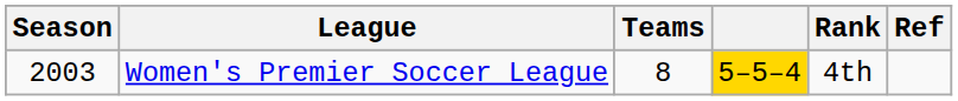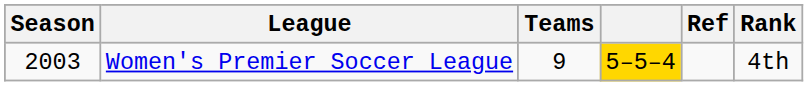columns swapped: Rank <-> Ref
Women's Premier Soccer League | Teams: 8 -> 9
